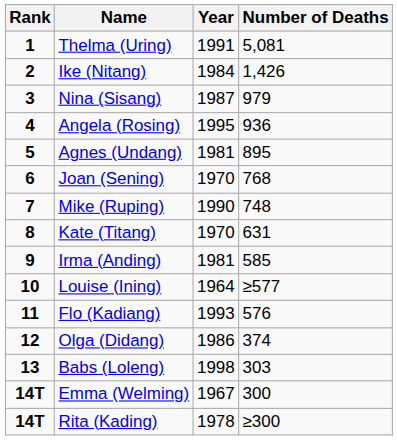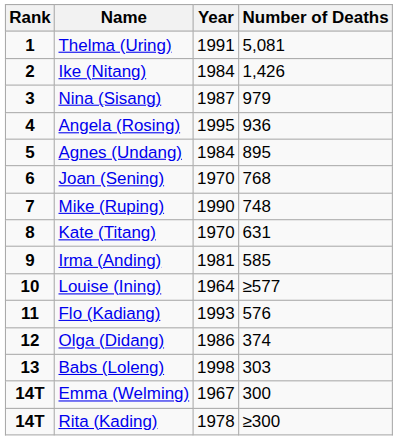Agnes (Undang) | Year: 1981 -> 1984
